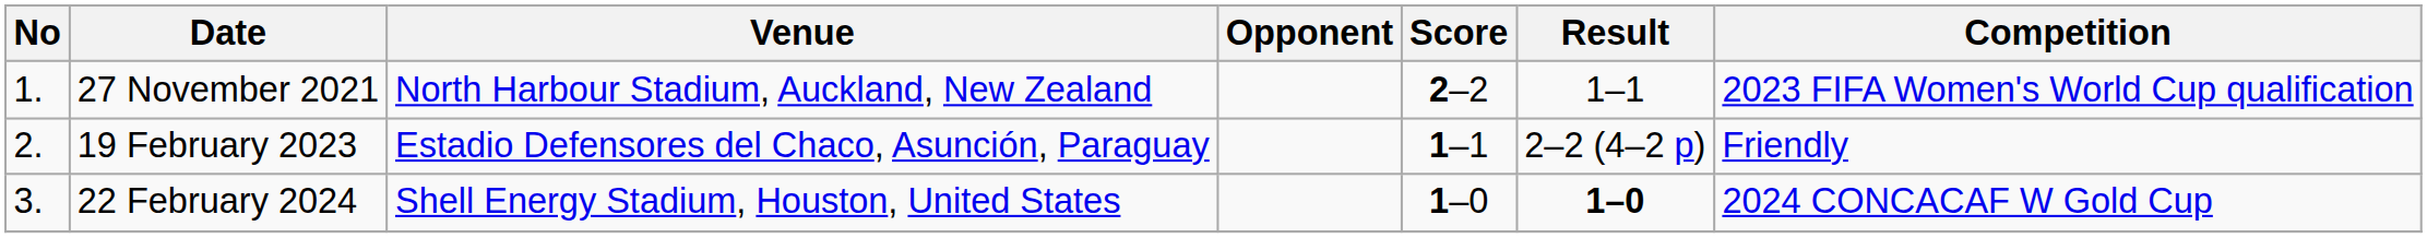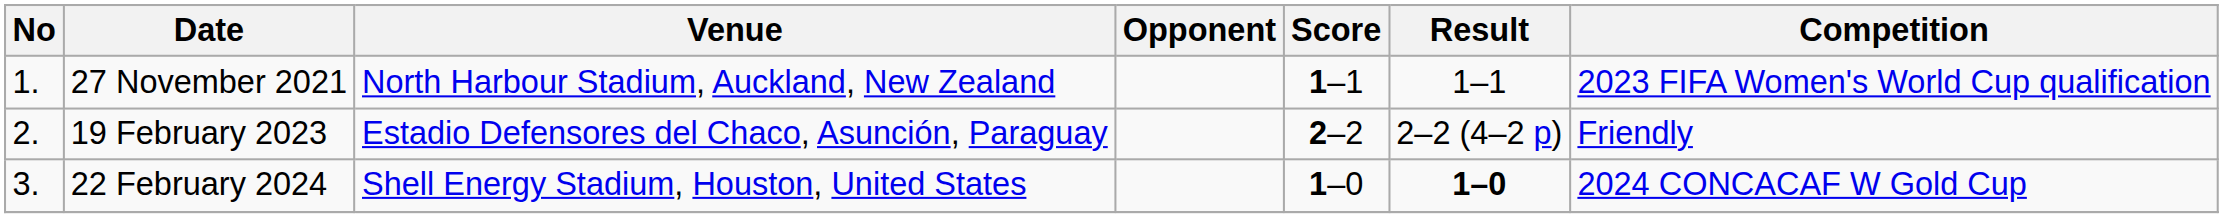27 November 2021 | Score: 2–2 -> 1–1
19 February 2023 | Score: 1–1 -> 2–2
